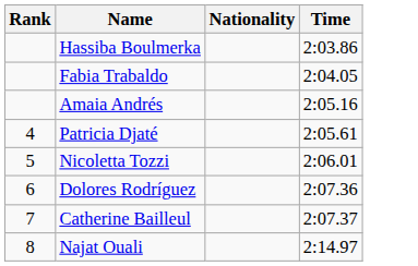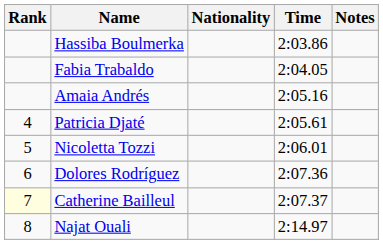+ column: Notes
Catherine Bailleul | Rank: no background -> lightyellow background
